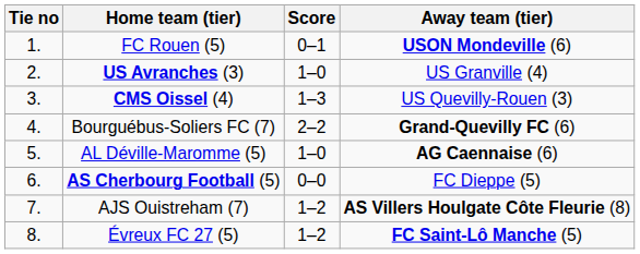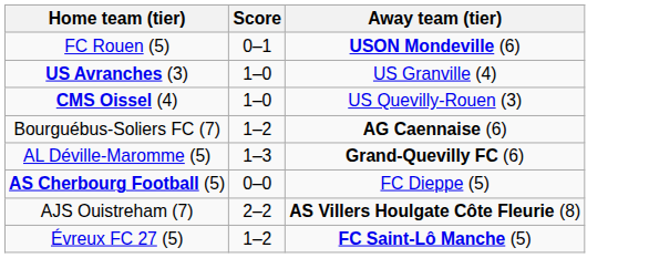- column: Tie no | 1. | 2. | 3. | 4. | 5. | 6. | 7. | 8.
CMS Oissel (4) | Score: 1–3 -> 1–0
Bourguébus-Soliers FC (7) | Score: 2–2 -> 1–2
Bourguébus-Soliers FC (7) | Away team (tier): Grand-Quevilly FC (6) -> AG Caennaise (6)
AL Déville-Maromme (5) | Score: 1–0 -> 1–3
AL Déville-Maromme (5) | Away team (tier): AG Caennaise (6) -> Grand-Quevilly FC (6)
AJS Ouistreham (7) | Score: 1–2 -> 2–2
